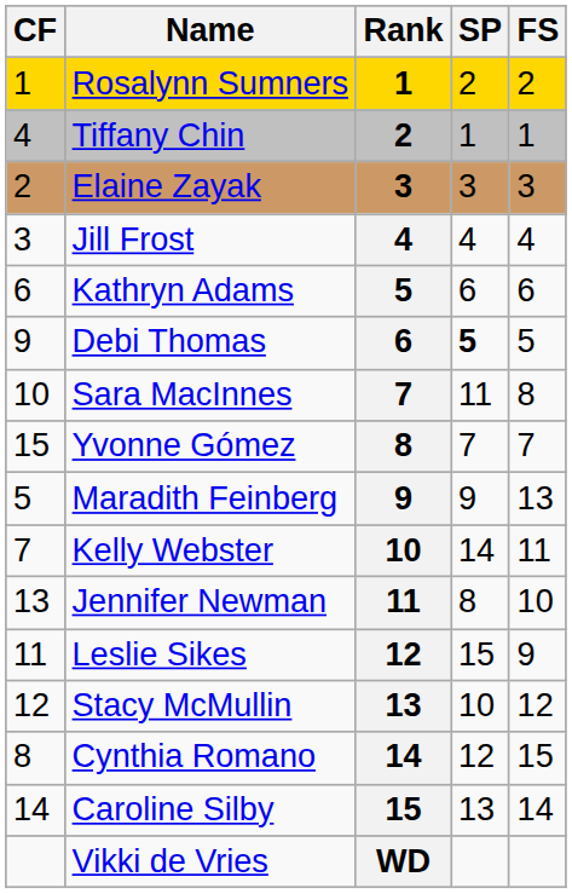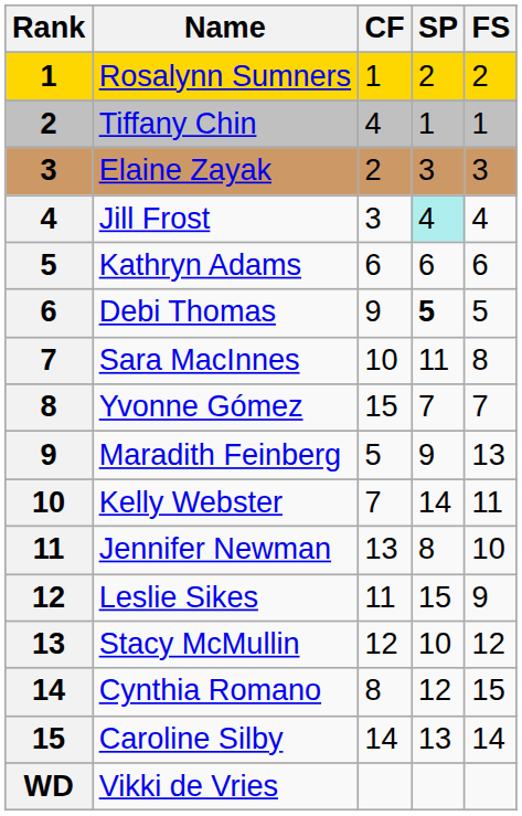columns swapped: Rank <-> CF
Jill Frost | SP: no background -> paleturquoise background
